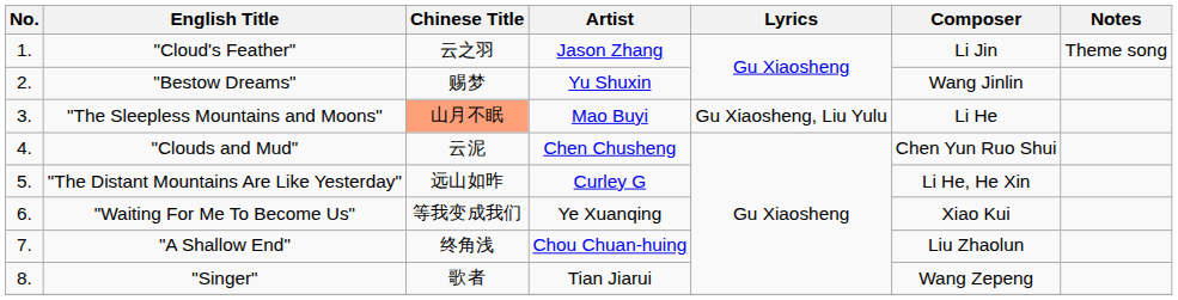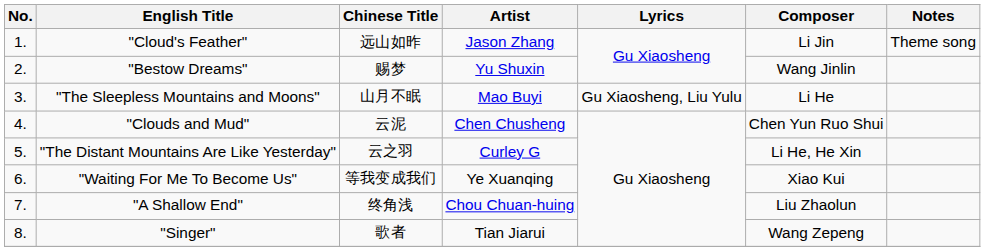"Cloud's Feather" | Chinese Title: 云之羽 -> 远山如昨
"The Sleepless Mountains and Moons" | Chinese Title: lightsalmon background -> no background
"The Distant Mountains Are Like Yesterday" | Chinese Title: 远山如昨 -> 云之羽
